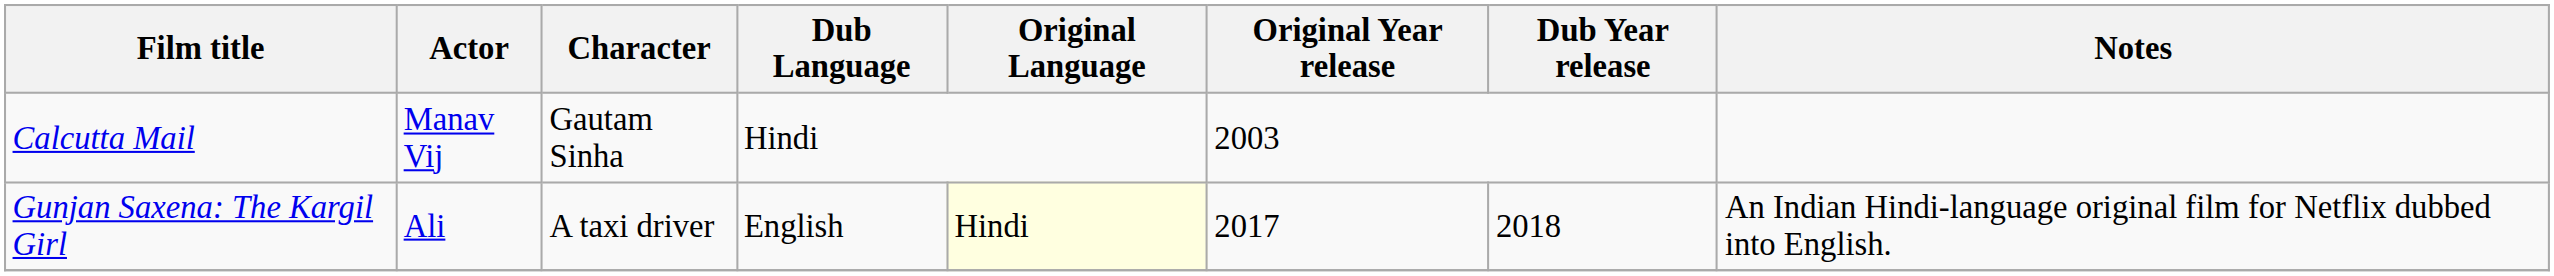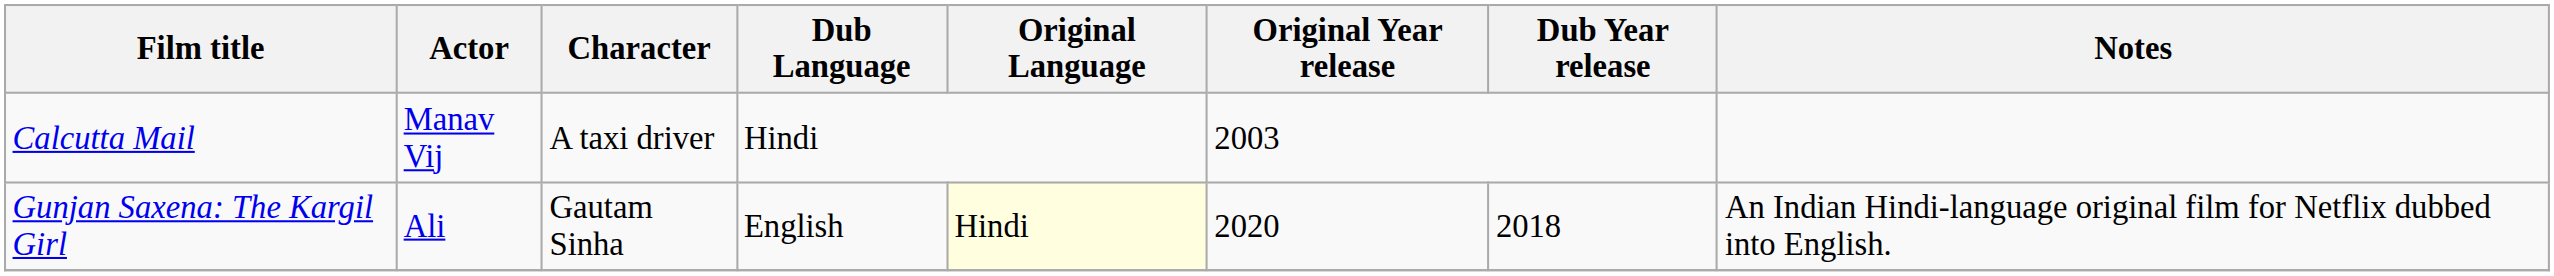Calcutta Mail | Character: Gautam Sinha -> A taxi driver
Gunjan Saxena: The Kargil Girl | Character: A taxi driver -> Gautam Sinha
Gunjan Saxena: The Kargil Girl | Original Year release: 2017 -> 2020
